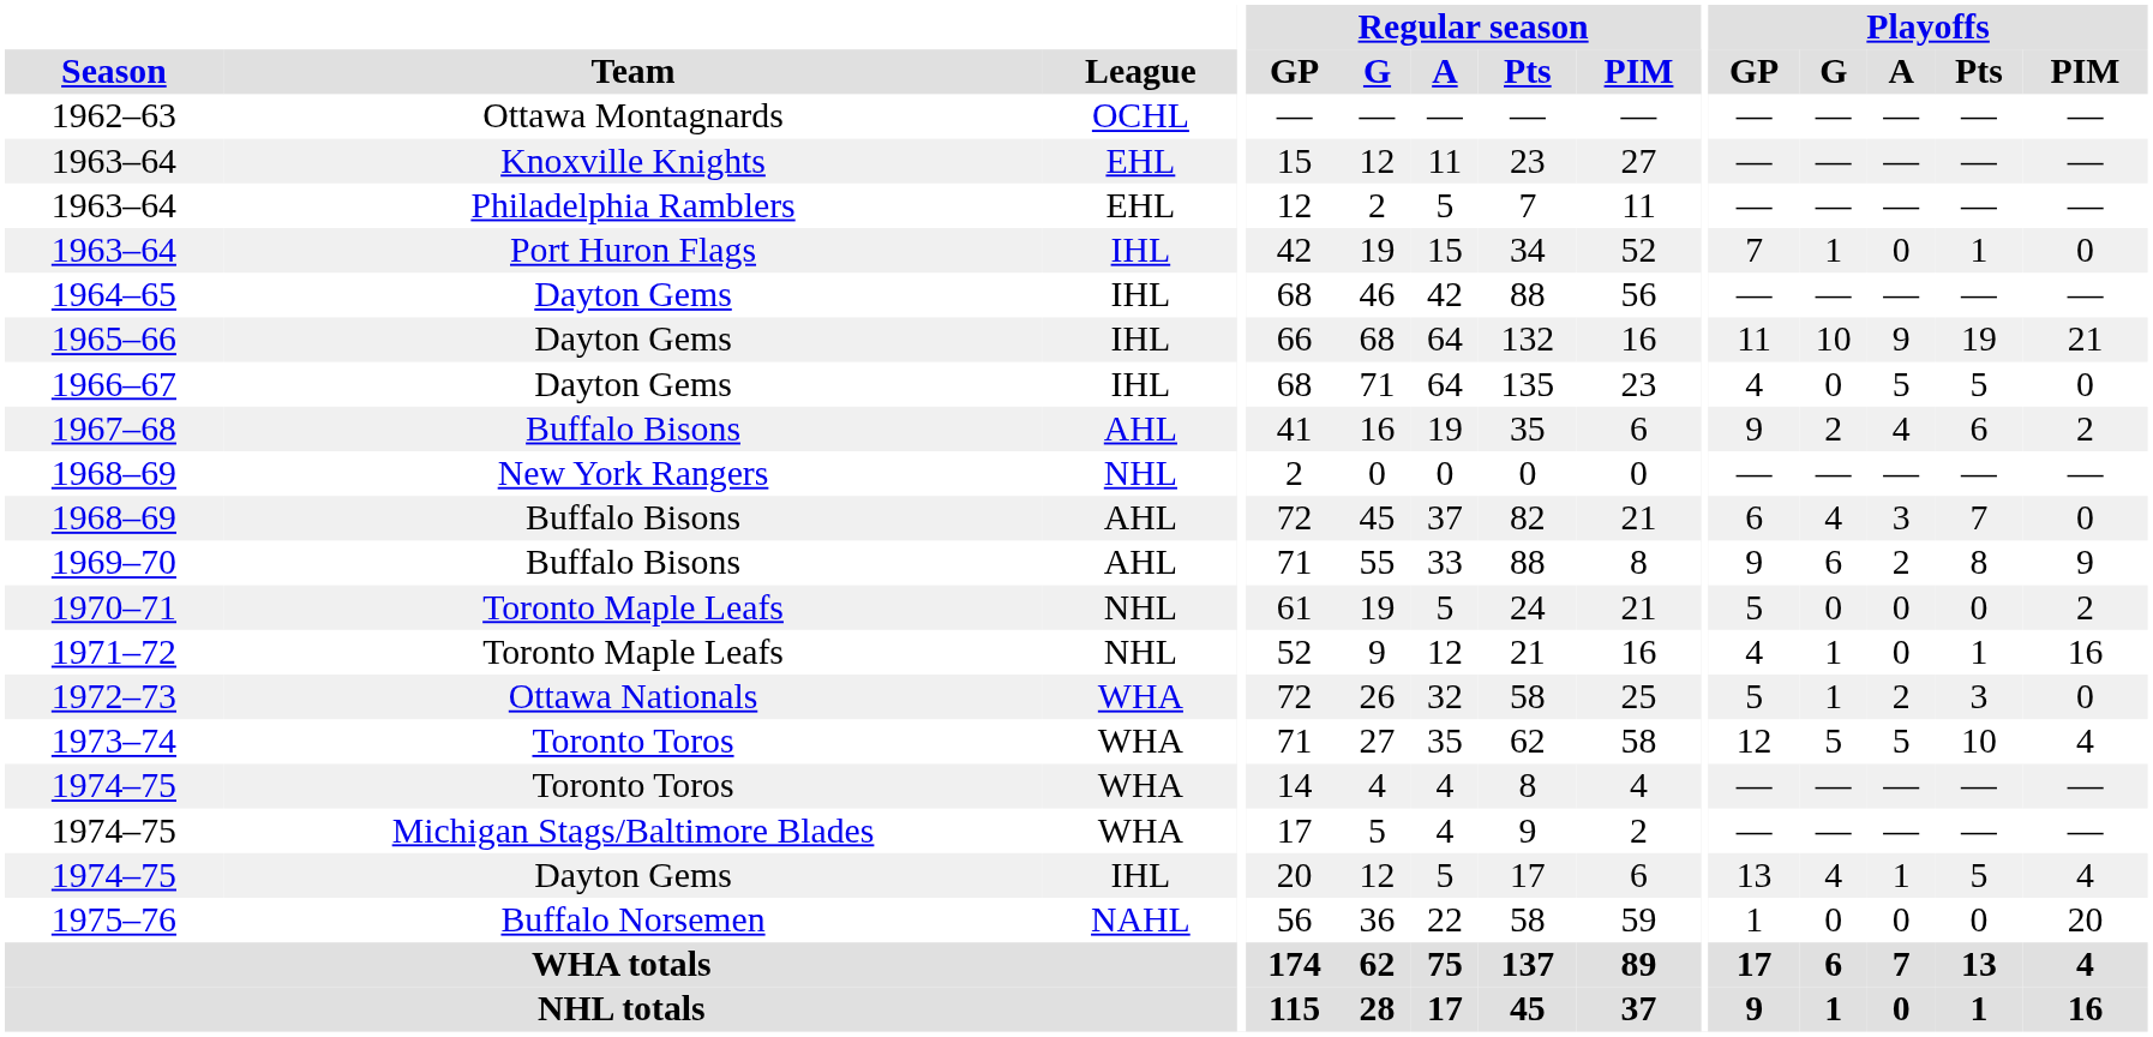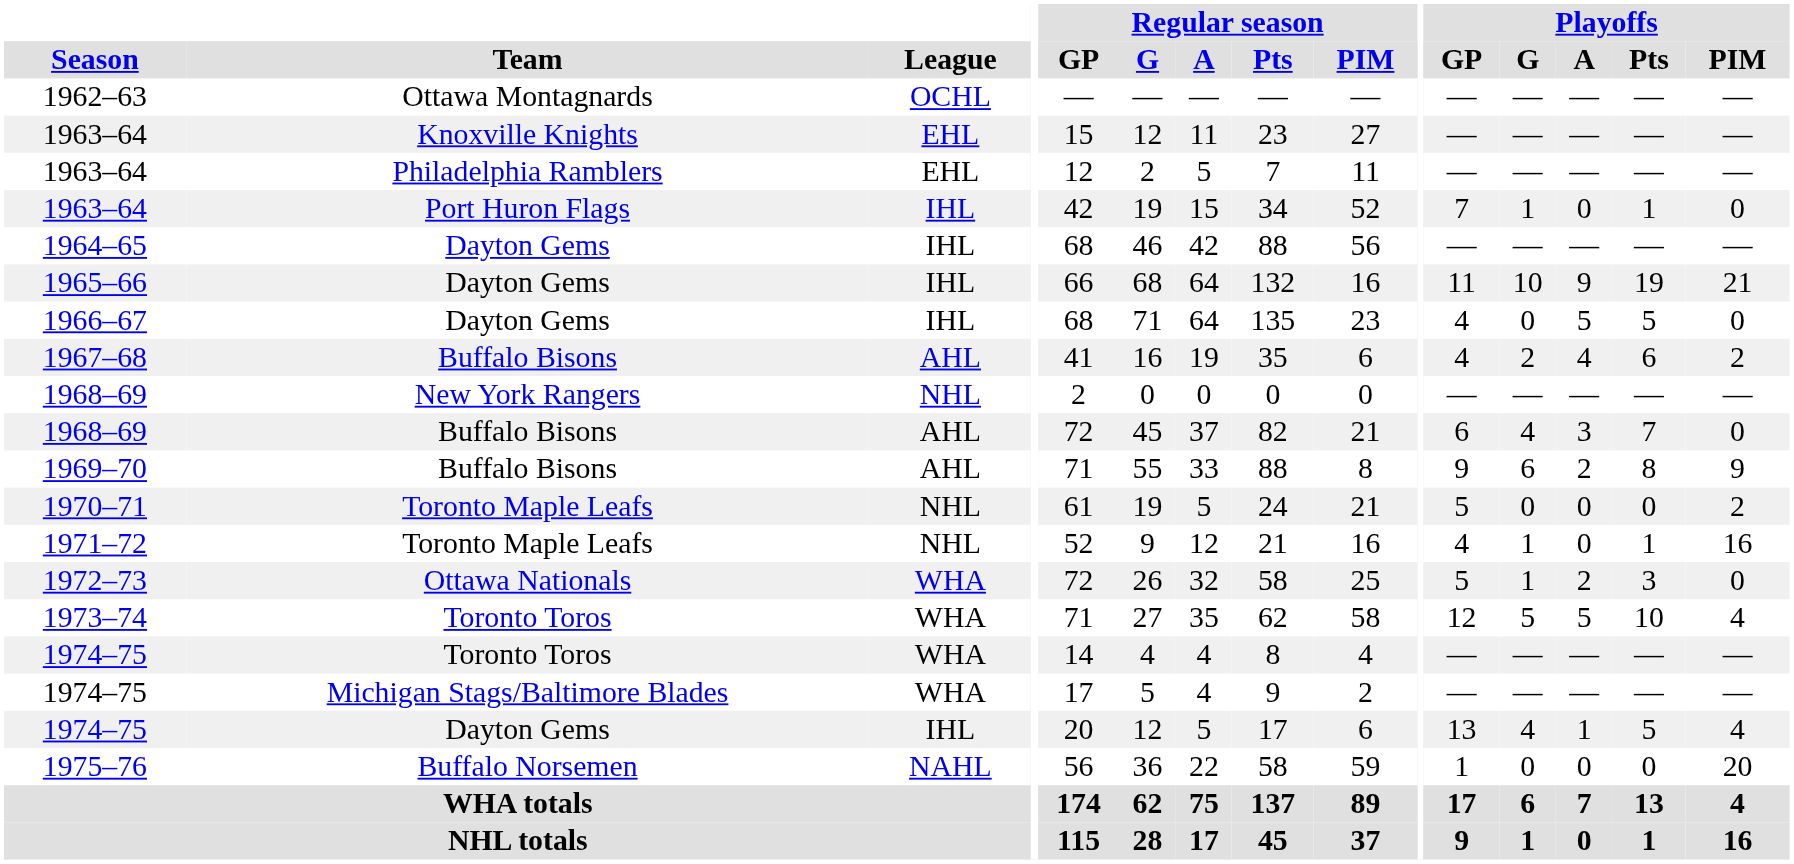1967–68 | Playoffs / GP: 9 -> 4
